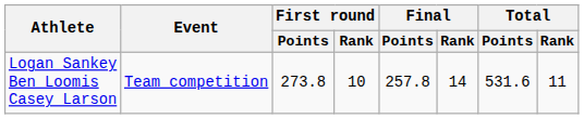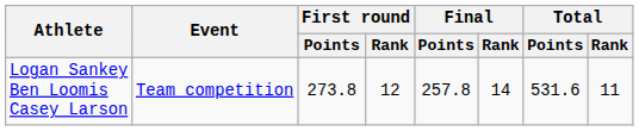Logan Sankey Ben Loomis Casey Larson | First round / Rank: 10 -> 12
